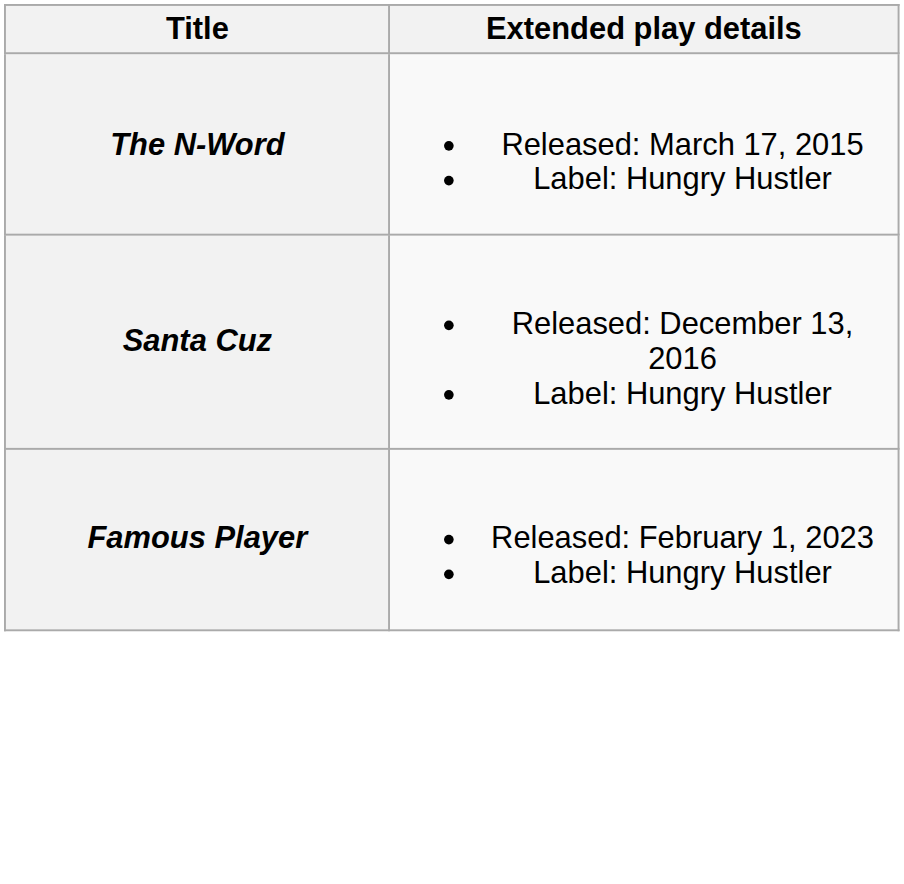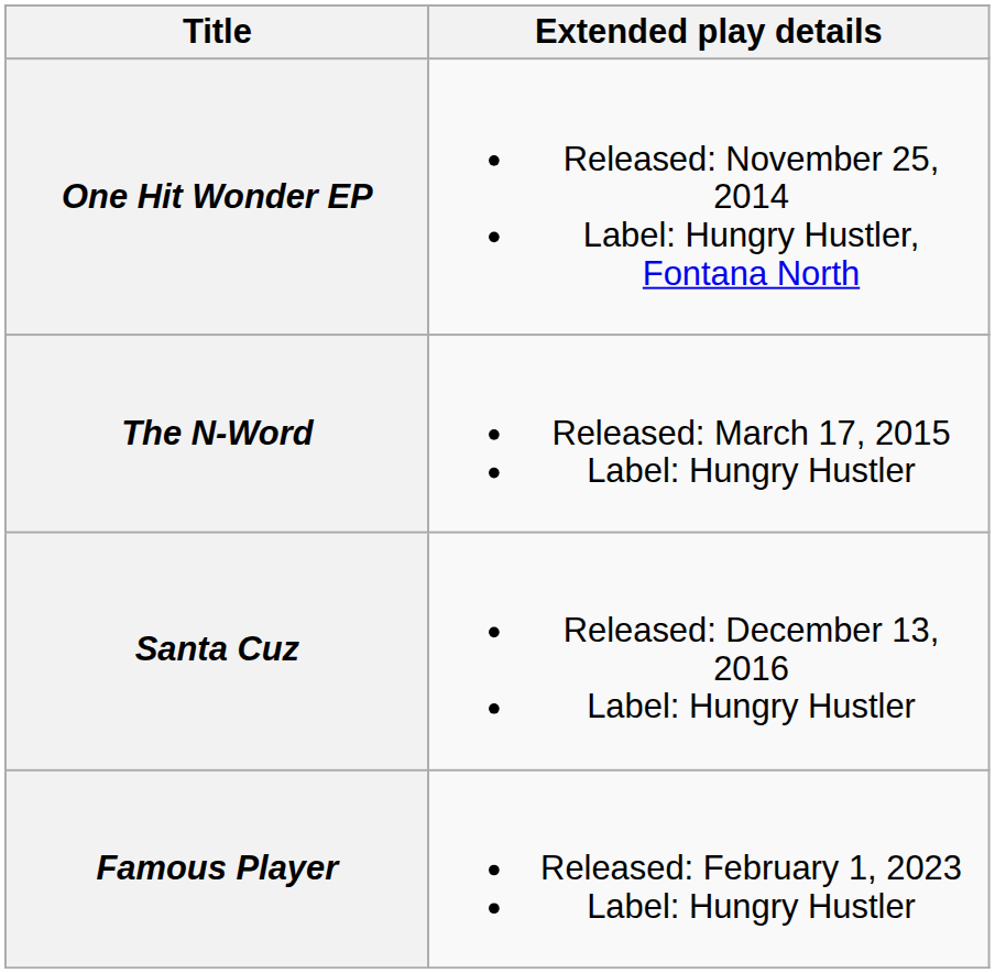+ row: One Hit Wonder EP | Released: November 25, 2014 Label: Hungry Hustler, Fontana North
